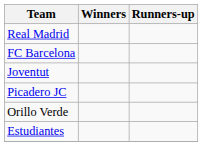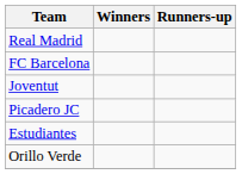rows swapped: Estudiantes <-> Orillo Verde
